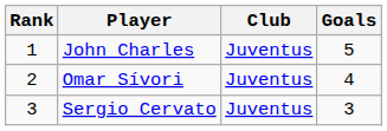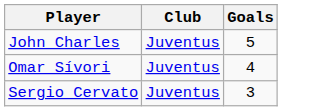- column: Rank | 1 | 2 | 3
